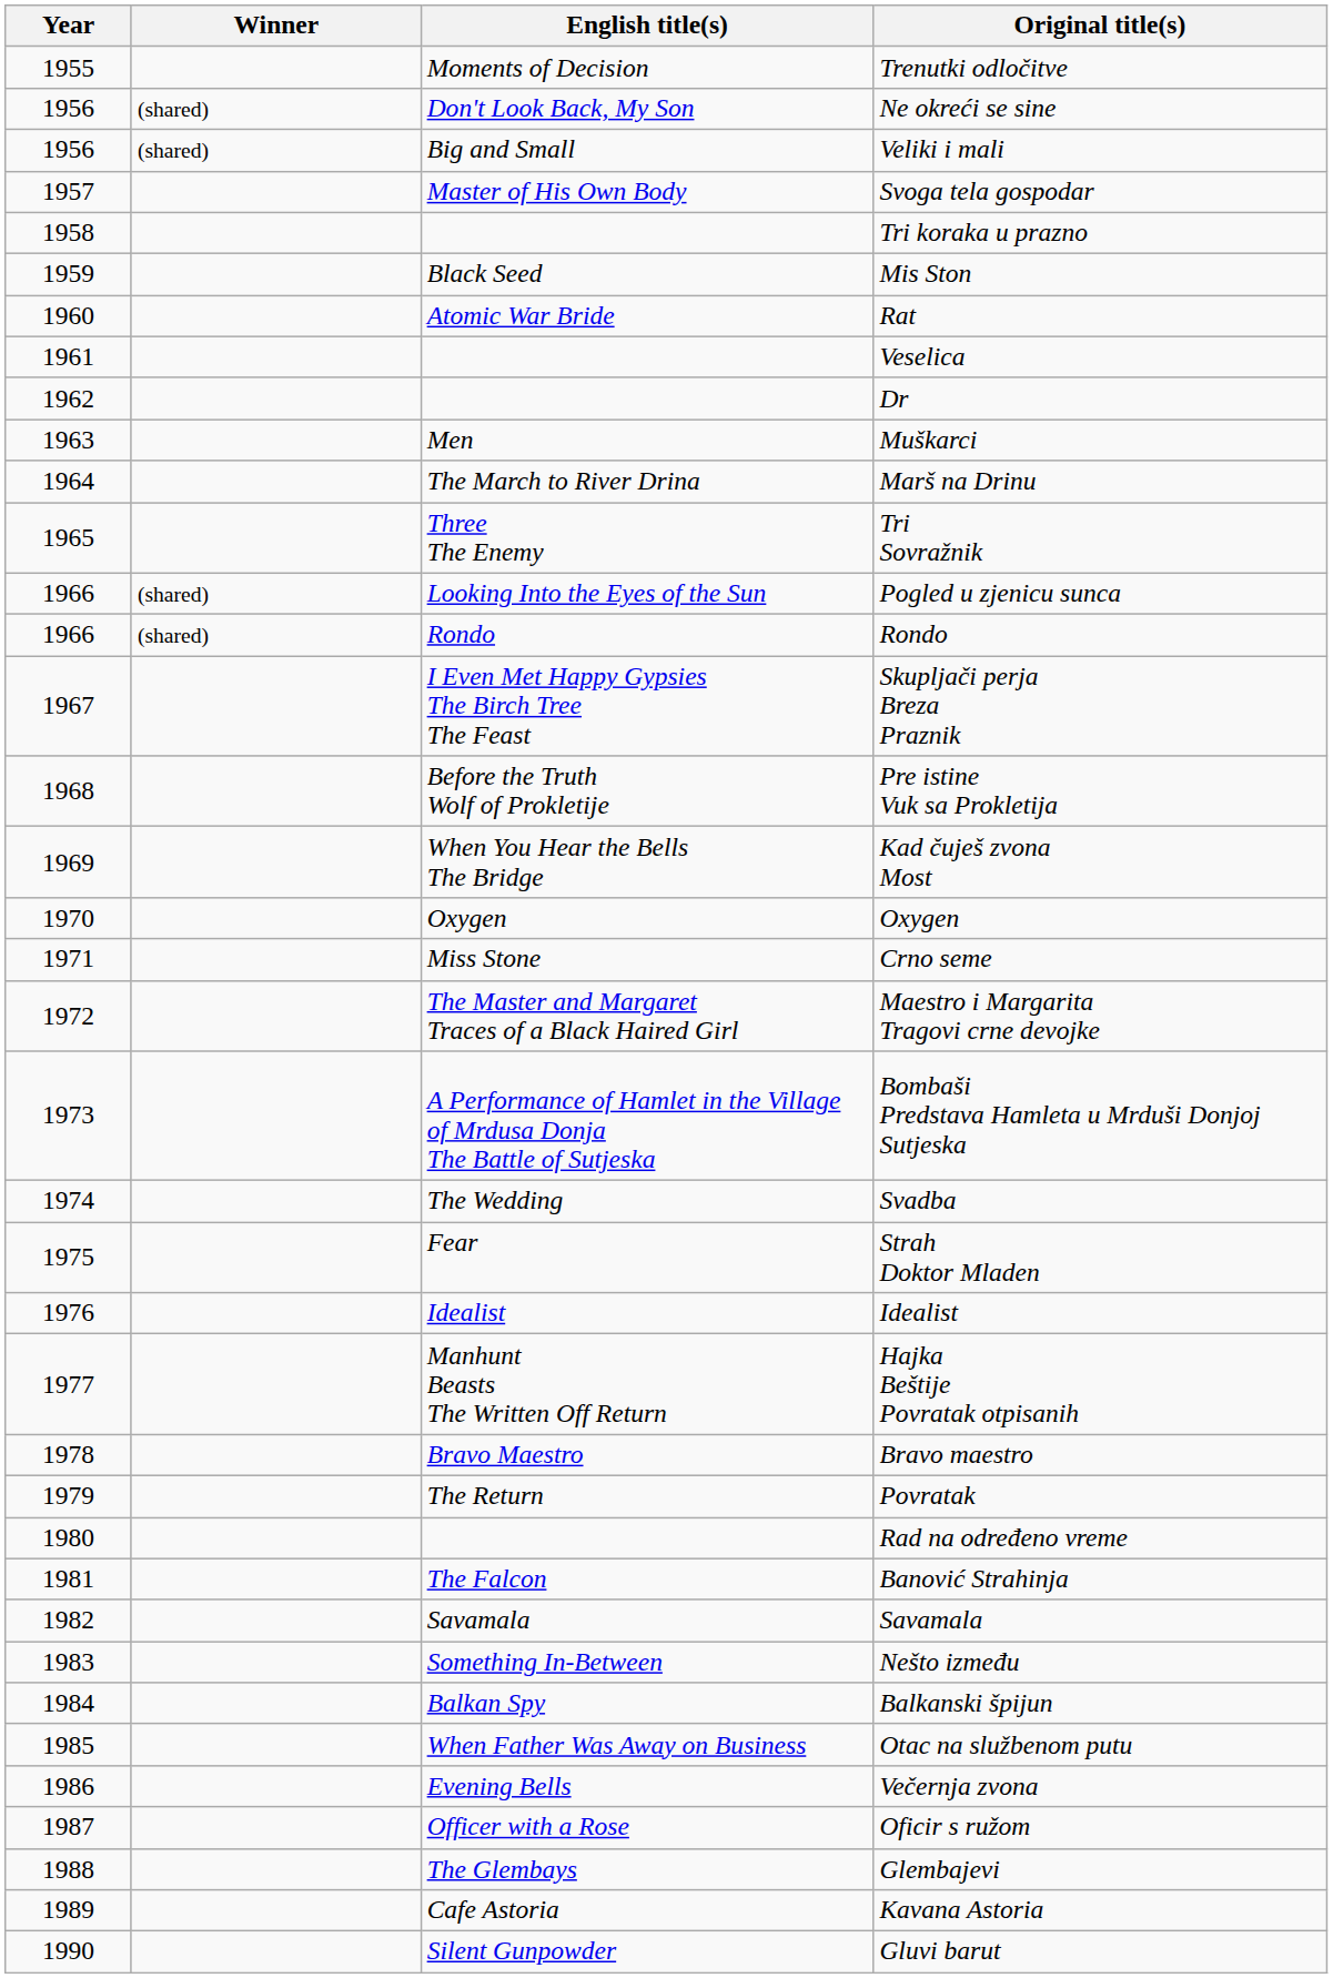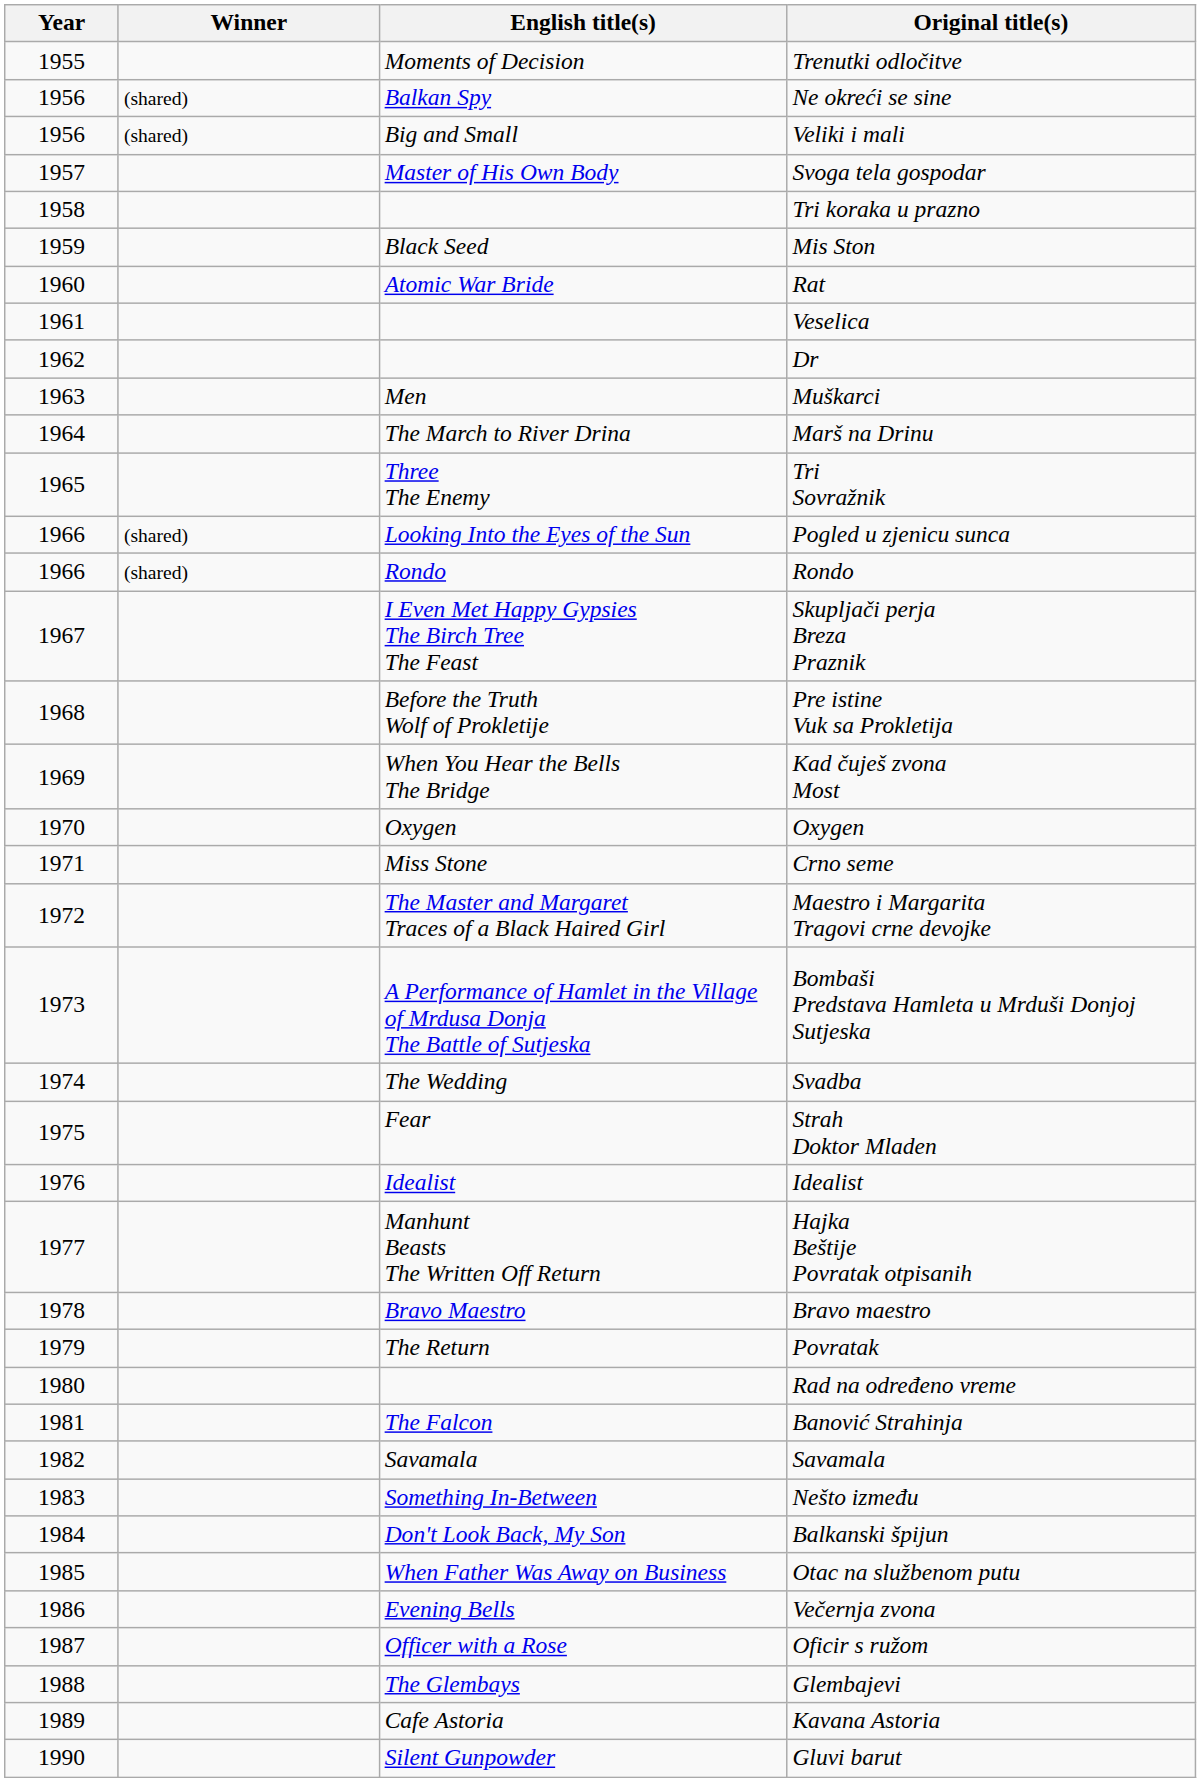Ne okreći se sine | English title(s): Don't Look Back, My Son -> Balkan Spy
Balkanski špijun | English title(s): Balkan Spy -> Don't Look Back, My Son
